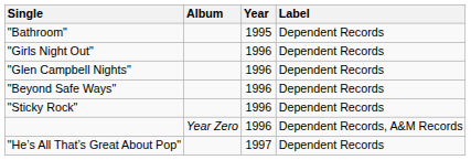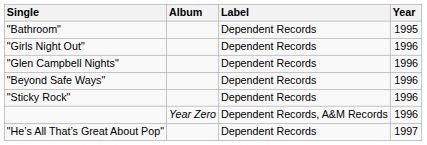columns swapped: Year <-> Label
